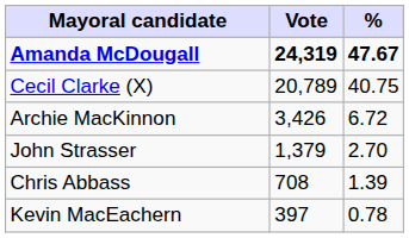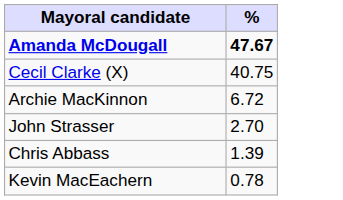- column: Vote | 24,319 | 20,789 | 3,426 | 1,379 | 708 | 397
